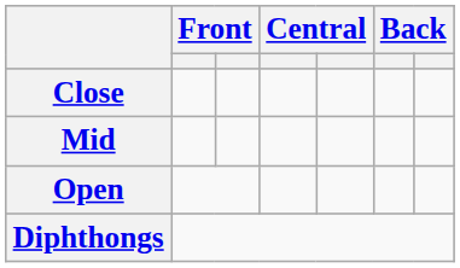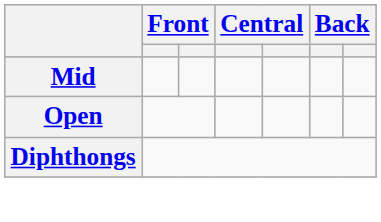- row: Close
